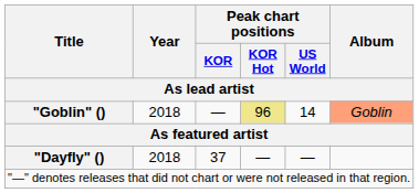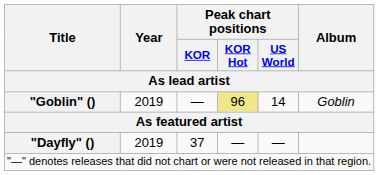"Goblin" () | Year / As lead artist: 2018 -> 2019
"Goblin" () | Album / As lead artist: lightsalmon background -> no background
"Dayfly" () | Year / As lead artist: 2018 -> 2019
